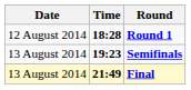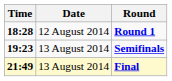columns swapped: Date <-> Time
